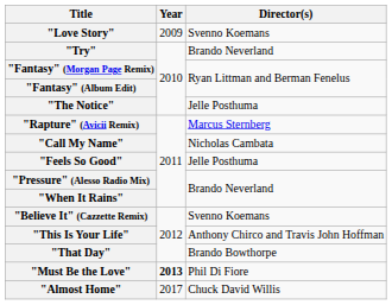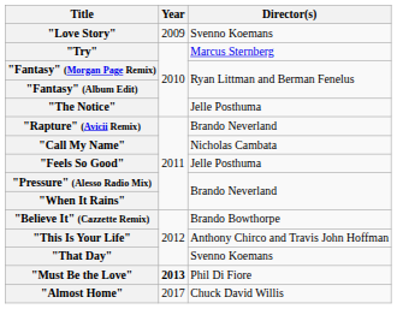"Try" | Director(s): Brando Neverland -> Marcus Sternberg
"Rapture" (Avicii Remix) | Director(s): Marcus Sternberg -> Brando Neverland
"Believe It" (Cazzette Remix) | Director(s): Svenno Koemans -> Brando Bowthorpe
"That Day" | Director(s): Brando Bowthorpe -> Svenno Koemans
